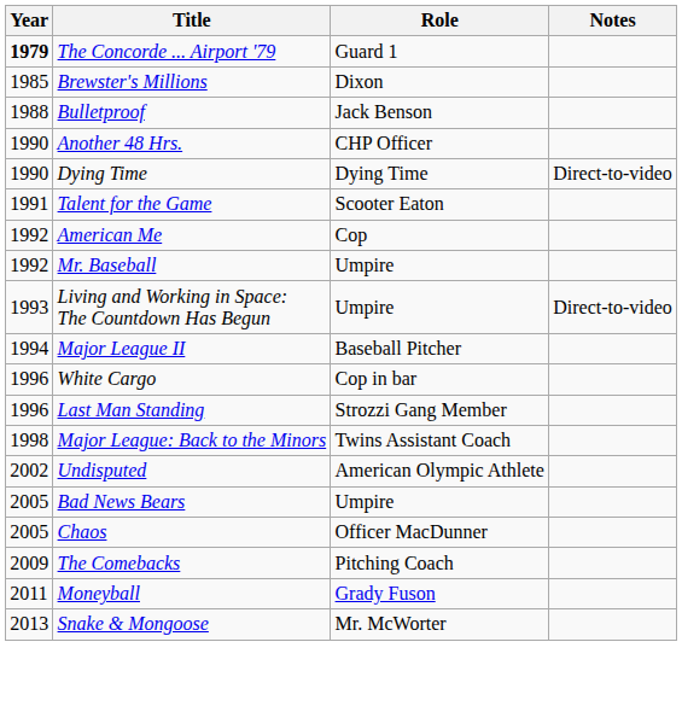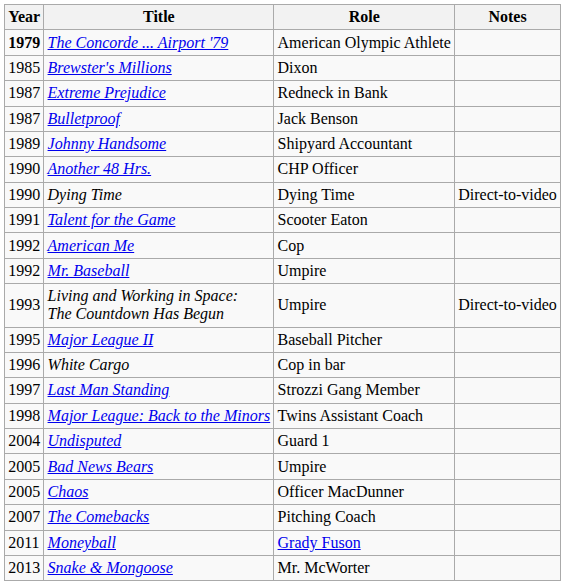The Concorde ... Airport '79 | Role: Guard 1 -> American Olympic Athlete
+ row: 1987 | Extreme Prejudice | Redneck in Bank
Bulletproof | Year: 1988 -> 1987
+ row: 1989 | Johnny Handsome | Shipyard Accountant
Major League II | Year: 1994 -> 1995
Last Man Standing | Year: 1996 -> 1997
Undisputed | Year: 2002 -> 2004
Undisputed | Role: American Olympic Athlete -> Guard 1
The Comebacks | Year: 2009 -> 2007
